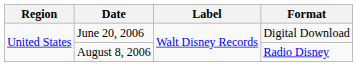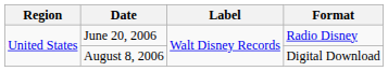June 20, 2006 | Format: Digital Download -> Radio Disney
August 8, 2006 | Format: Radio Disney -> Digital Download
